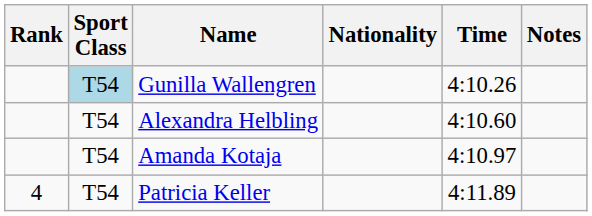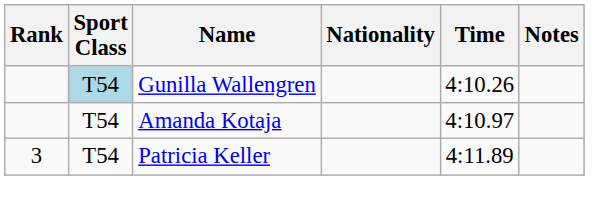- row: T54 | Alexandra Helbling | 4:10.60
Patricia Keller | Rank: 4 -> 3
